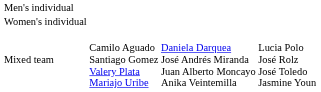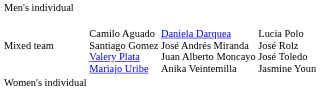rows swapped: Women's individual <-> Mixed team
